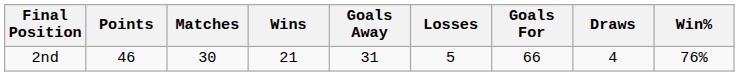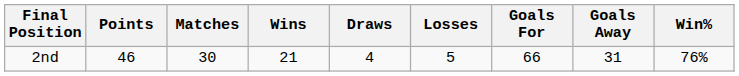columns swapped: Draws <-> Goals Away
